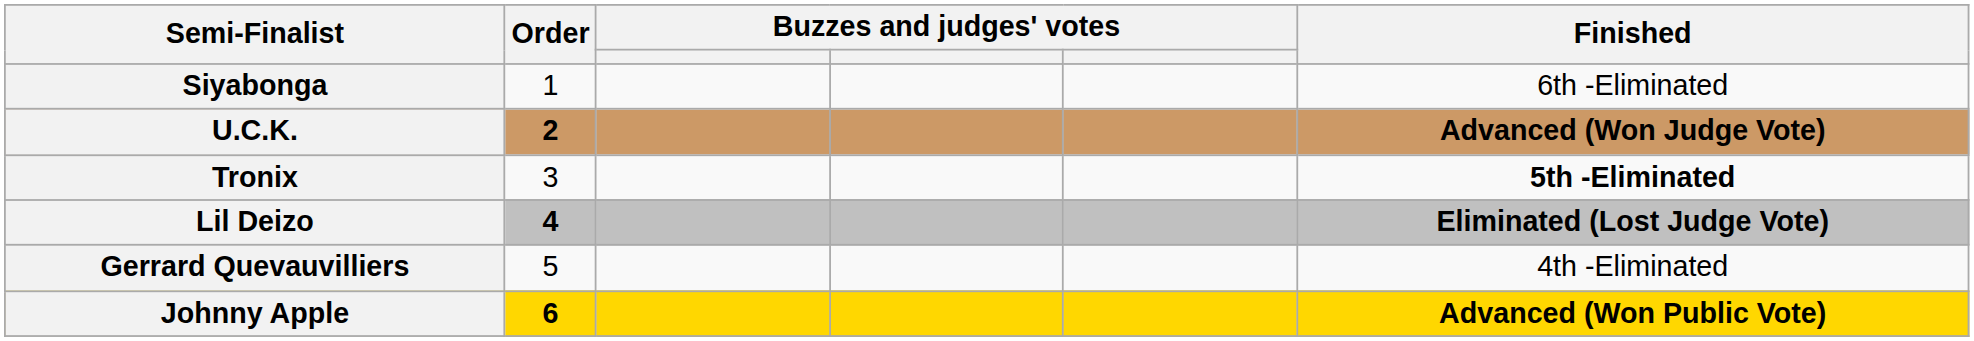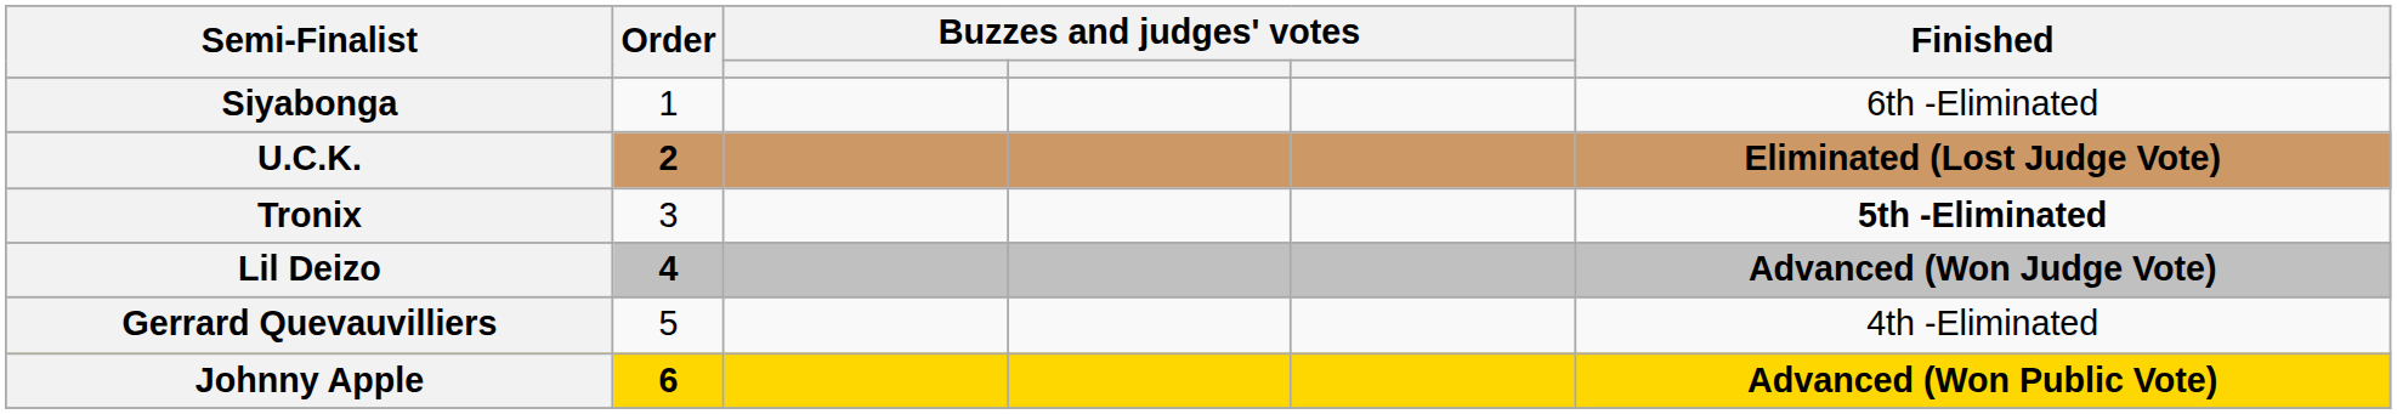U.C.K. | Finished: Advanced (Won Judge Vote) -> Eliminated (Lost Judge Vote)
Lil Deizo | Finished: Eliminated (Lost Judge Vote) -> Advanced (Won Judge Vote)
